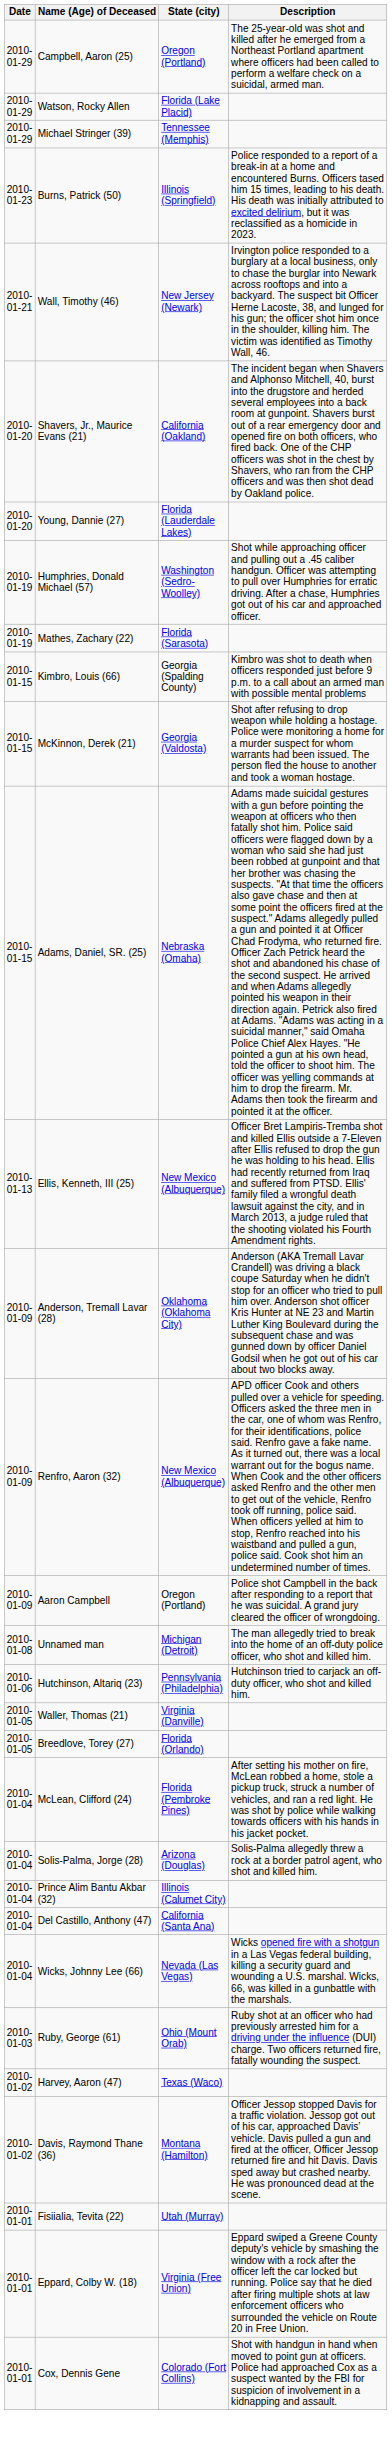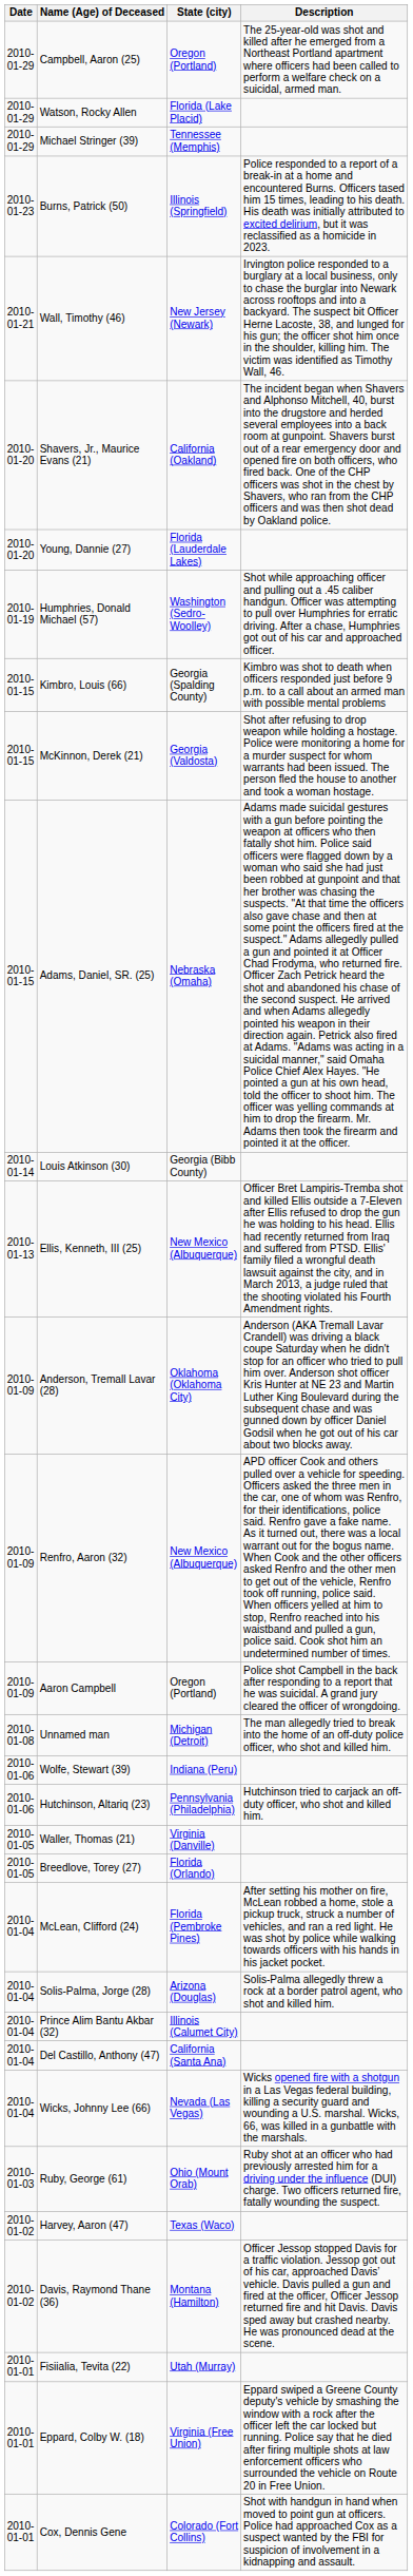- row: 2010-01-19 | Mathes, Zachary (22) | Florida (Sarasota)
+ row: 2010-01-14 | Louis Atkinson (30) | Georgia (Bibb County)
+ row: 2010-01-06 | Wolfe, Stewart (39) | Indiana (Peru)
